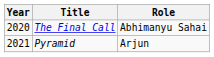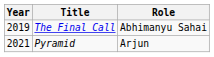The Final Call | Year: 2020 -> 2019
